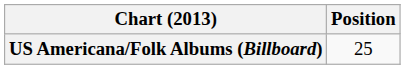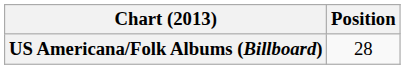US Americana/Folk Albums (Billboard) | Position: 25 -> 28
